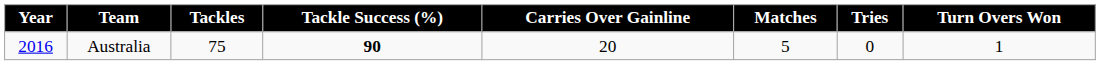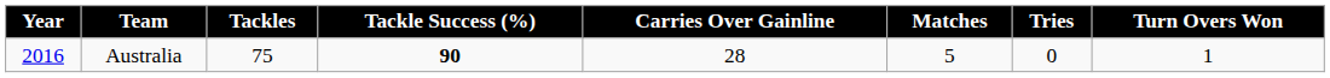Australia | Carries Over Gainline: 20 -> 28
